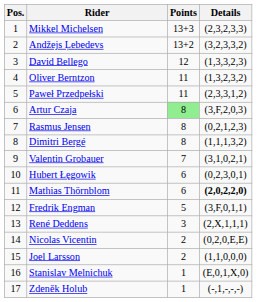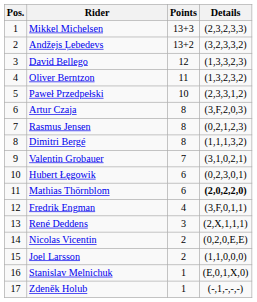Paweł Przedpełski | Points: 11 -> 10
Artur Czaja | Points: lightgreen background -> no background
Fredrik Engman | Points: 5 -> 4
